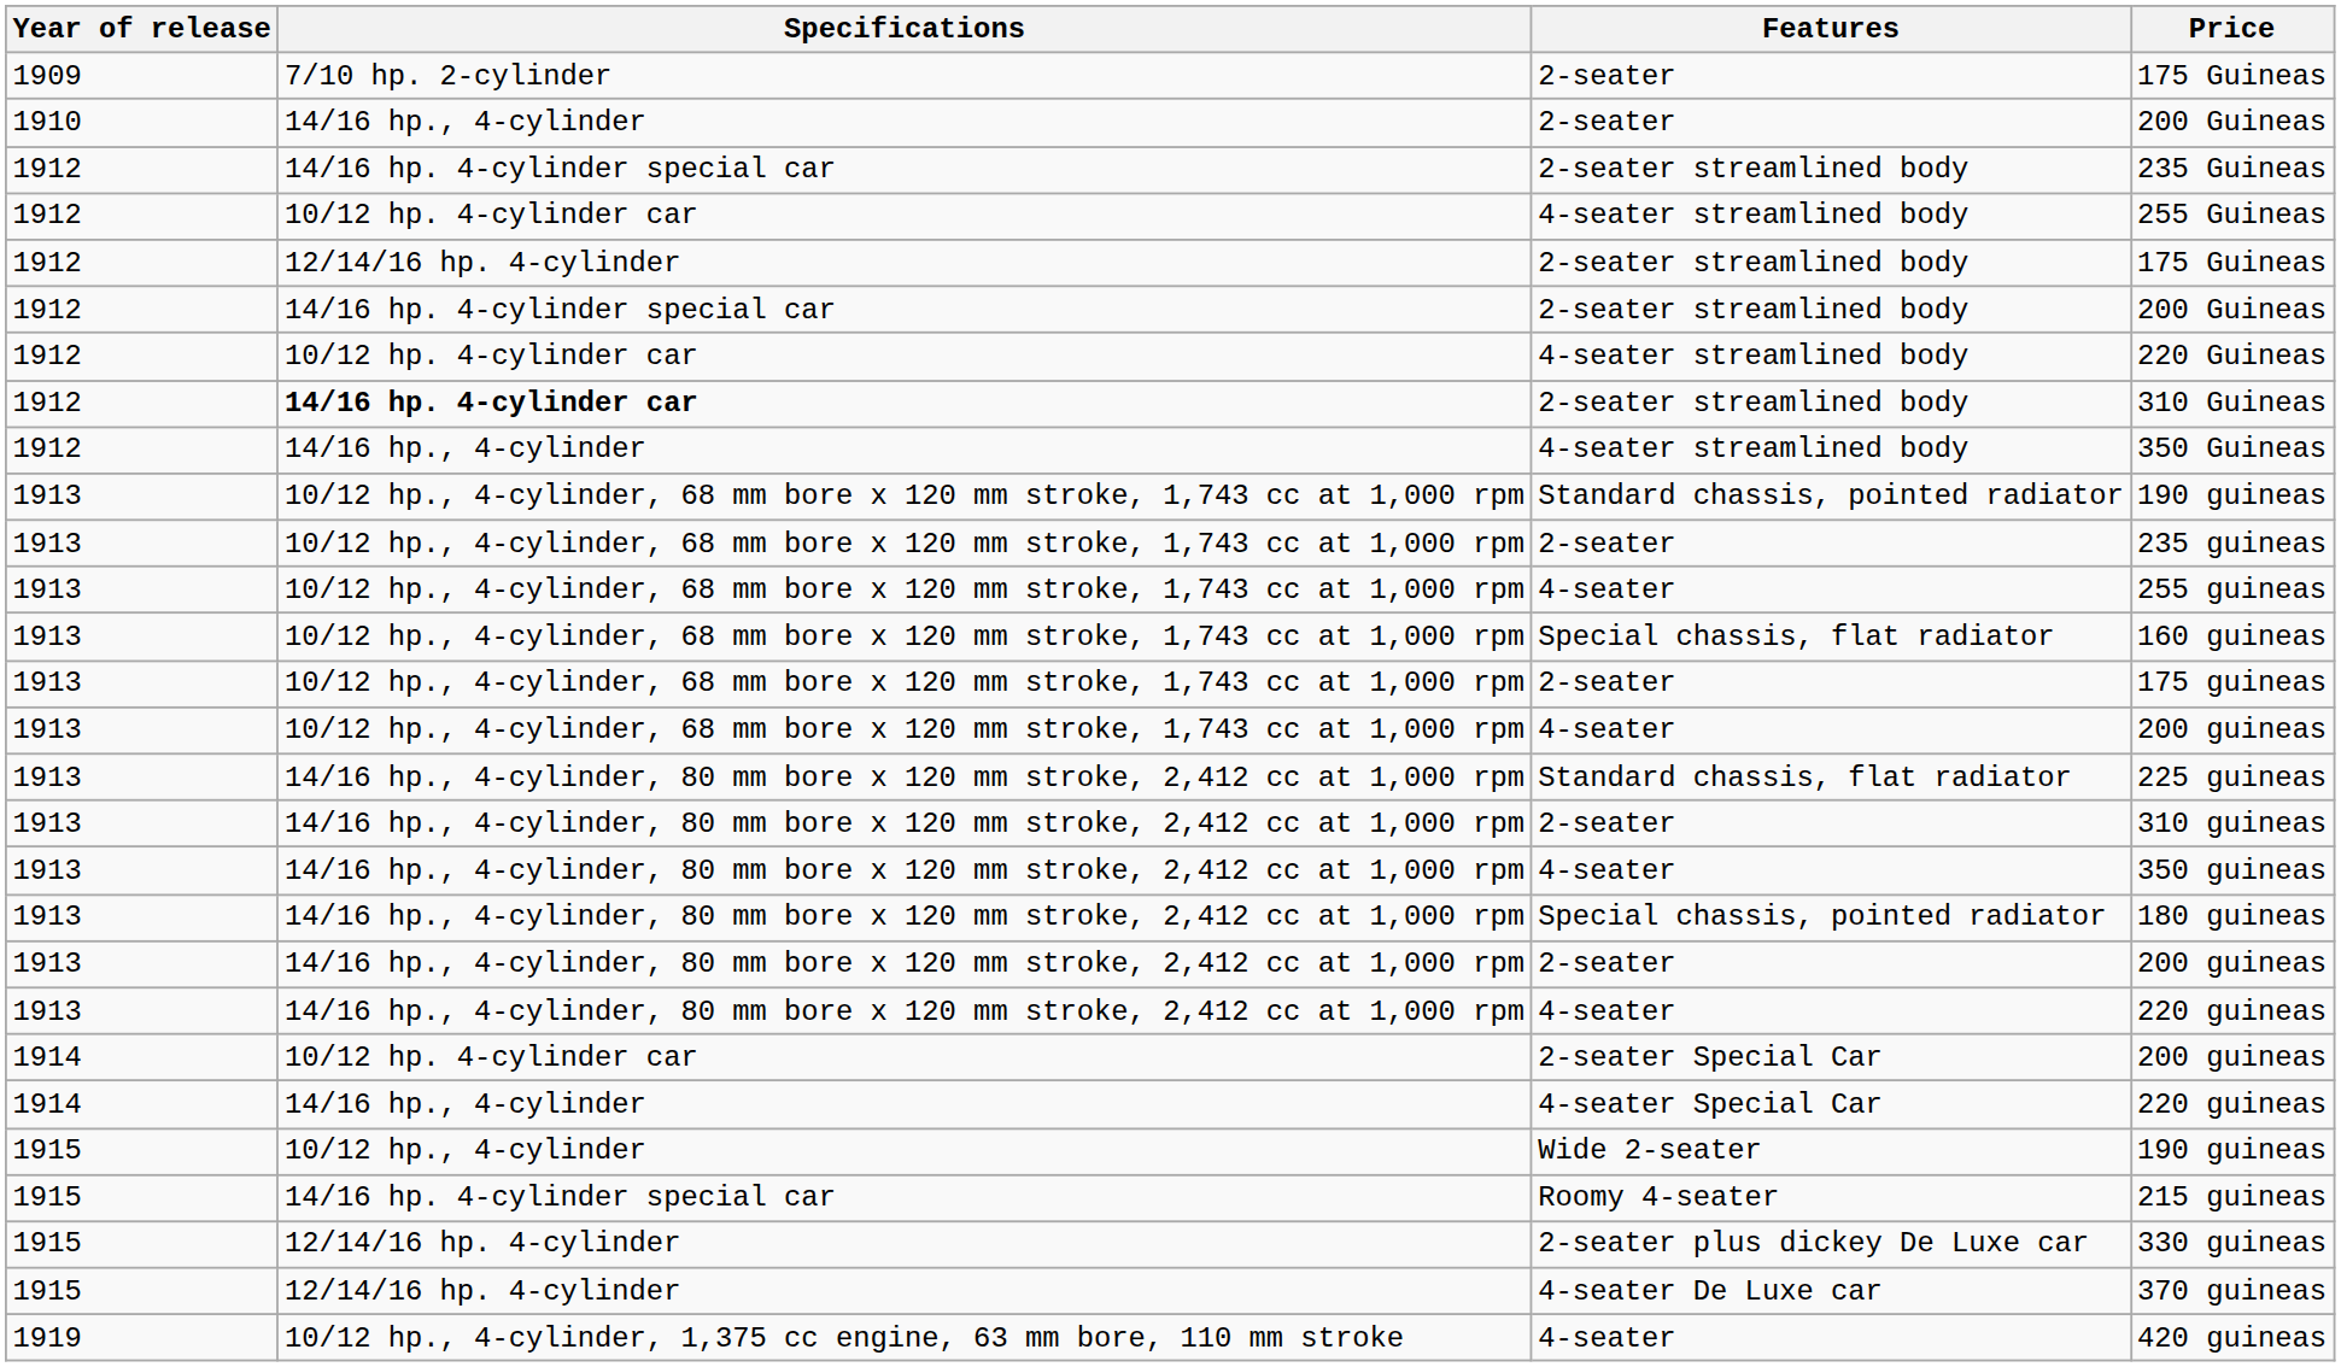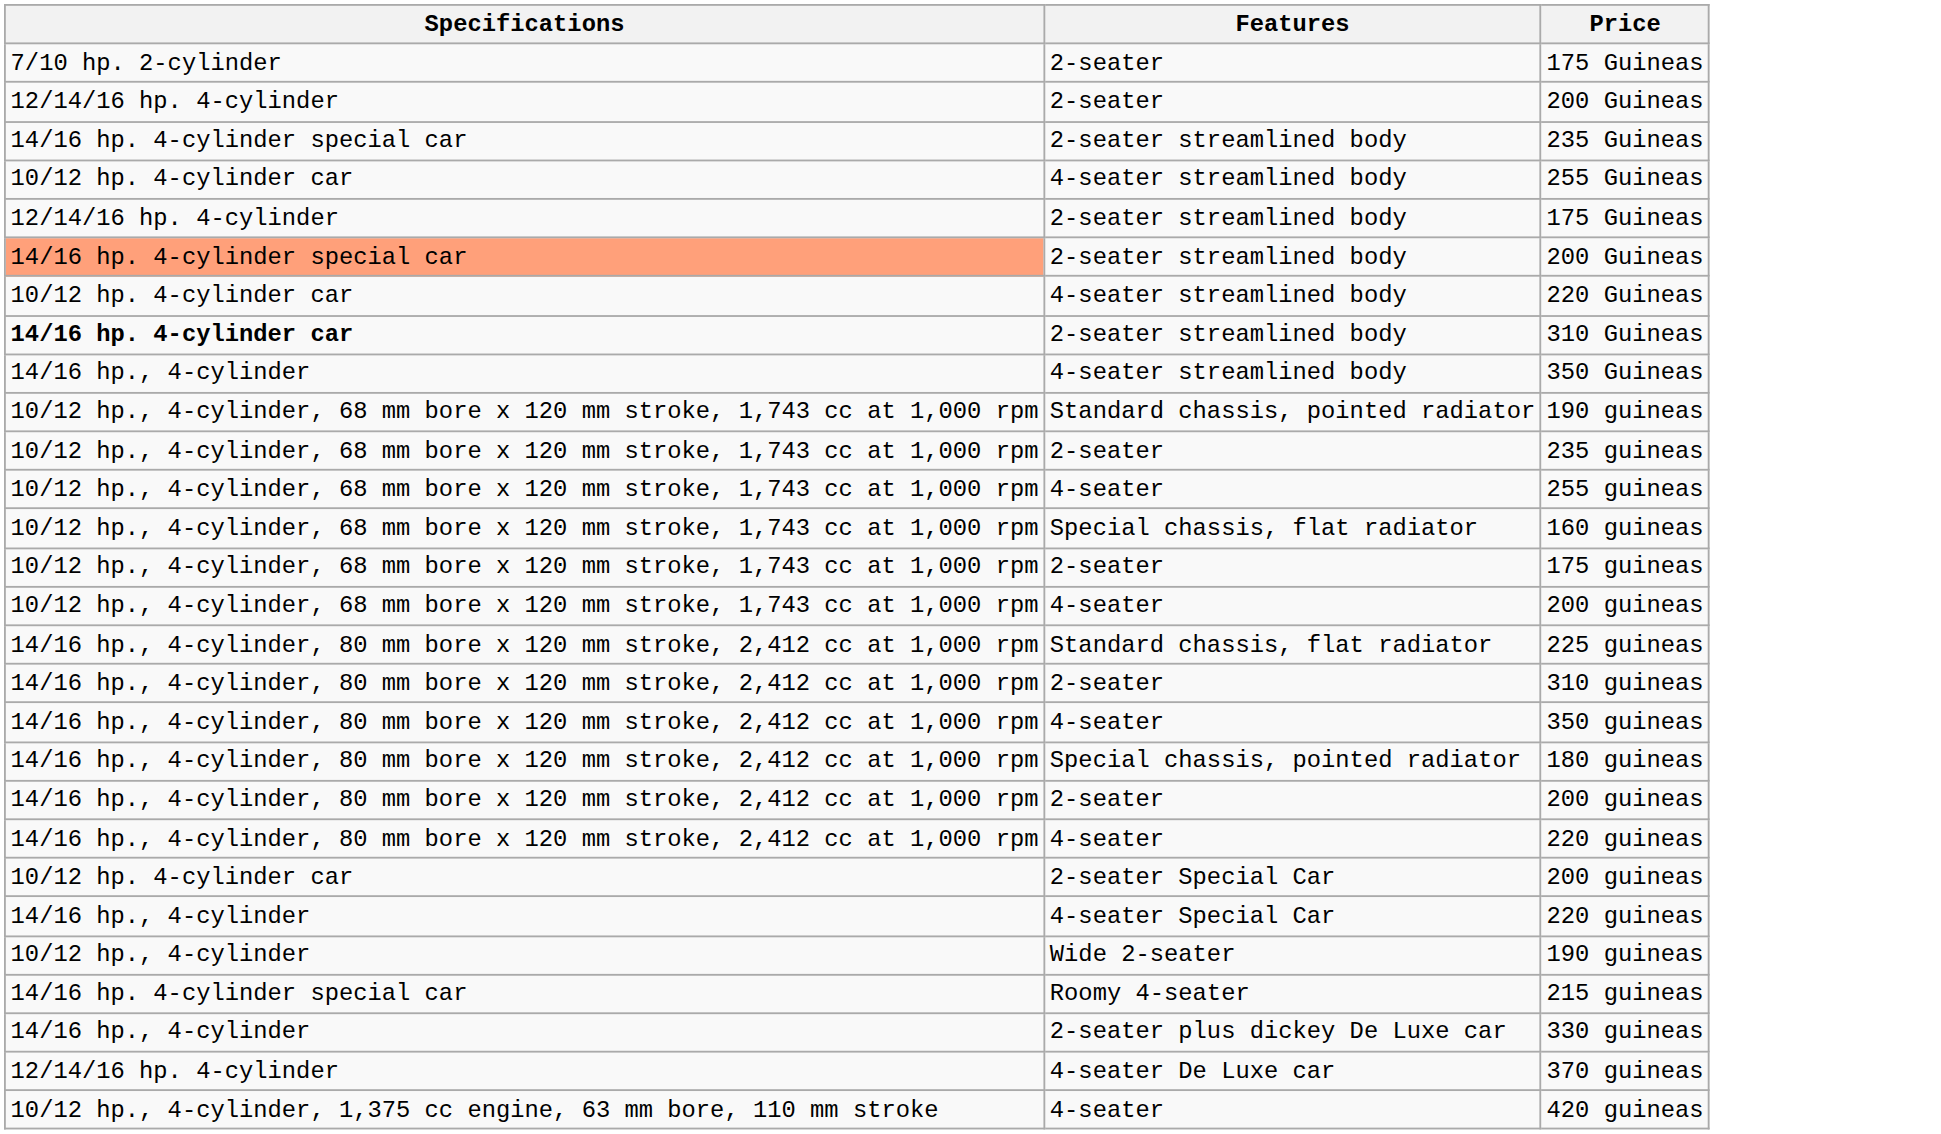- column: Year of release | 1909 | 1910 | 1912 | 1912 | 1912 | 1912 | 1912 | 1912 | 1912 | 1913 | 1913 | 1913 | 1913 | 1913 | 1913 | 1913 | 1913 | 1913 | 1913 | 1913 | 1913 | 1914 | 1914 | 1915 | 1915 | 1915 | 1915 | 1919
2-seater / 200 Guineas | Specifications: 14/16 hp., 4-cylinder -> 12/14/16 hp. 4-cylinder
2-seater streamlined body / 200 Guineas | Specifications: no background -> lightsalmon background
330 guineas | Specifications: 12/14/16 hp. 4-cylinder -> 14/16 hp., 4-cylinder
